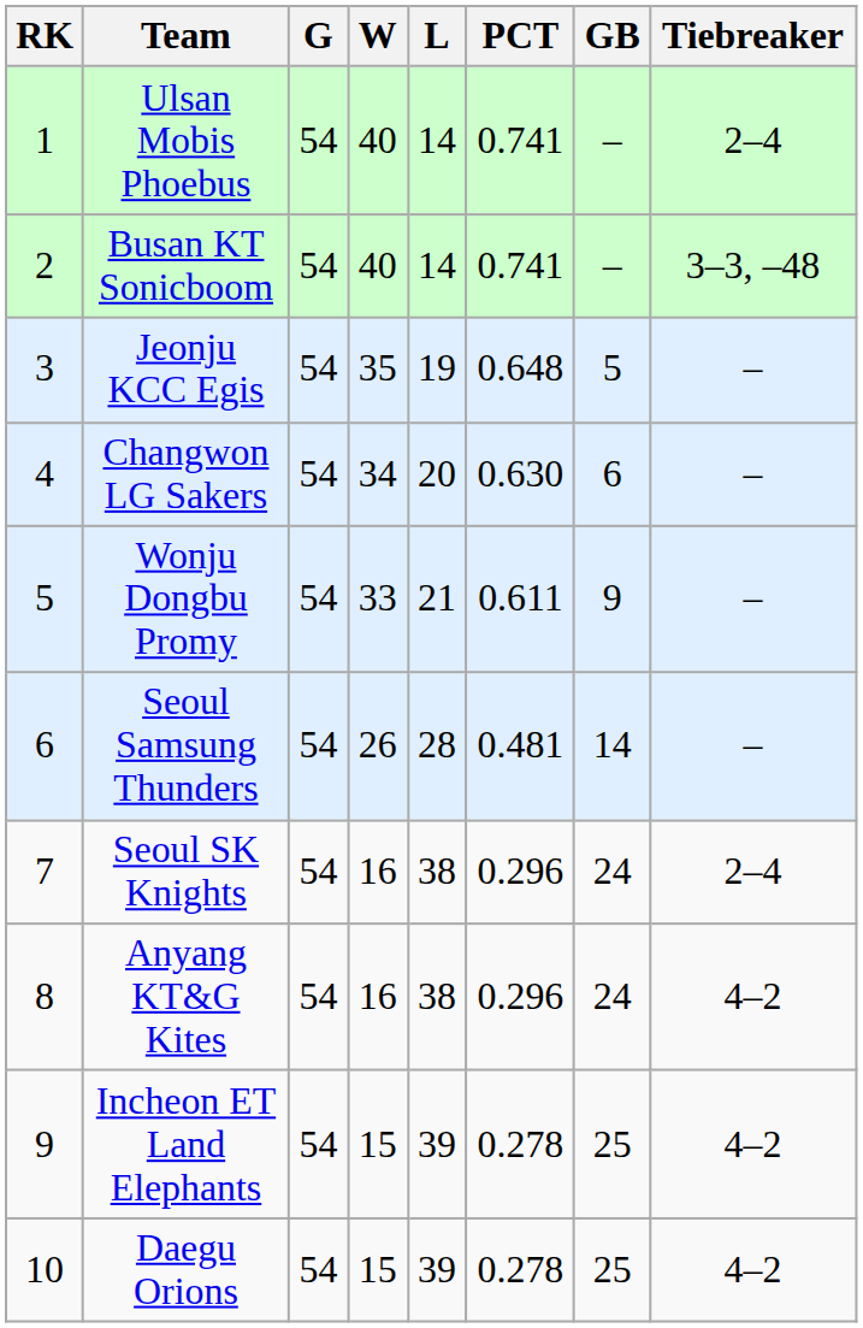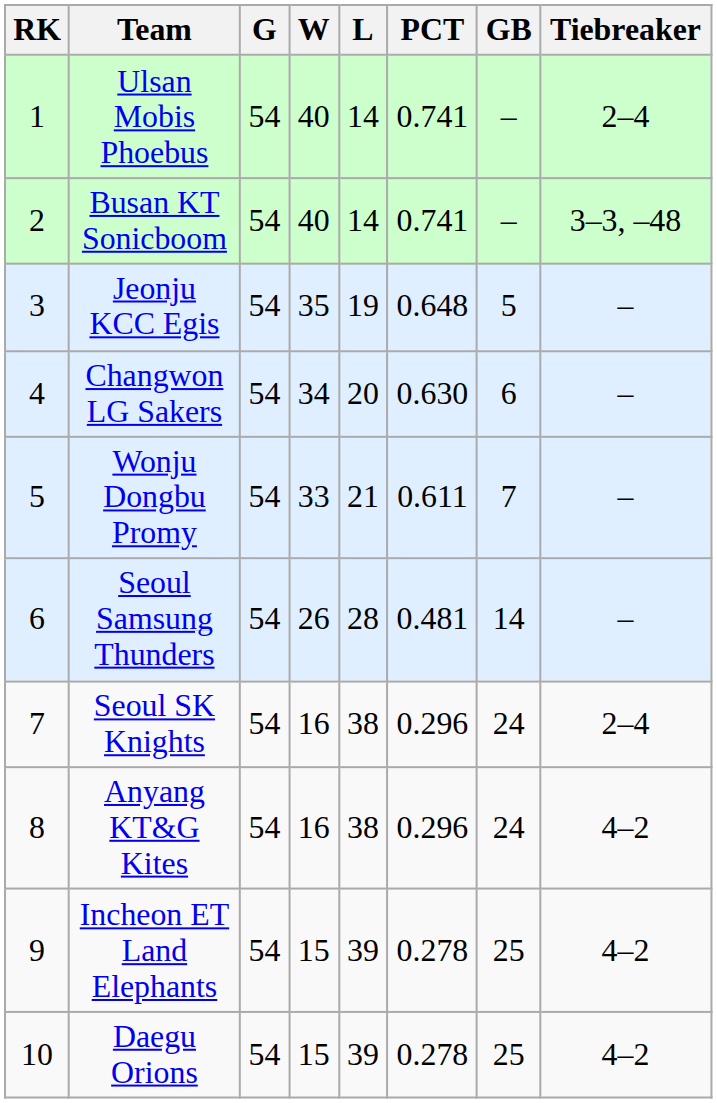Wonju Dongbu Promy | GB: 9 -> 7
